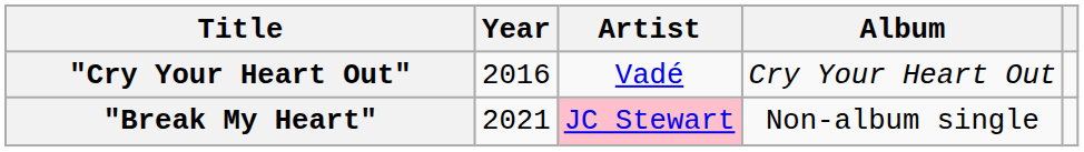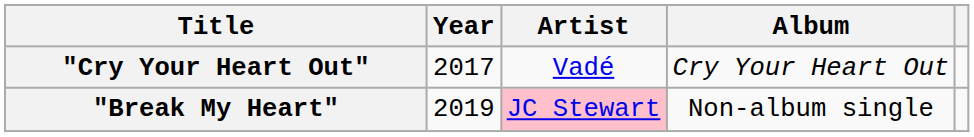"Cry Your Heart Out" | Year: 2016 -> 2017
"Break My Heart" | Year: 2021 -> 2019
